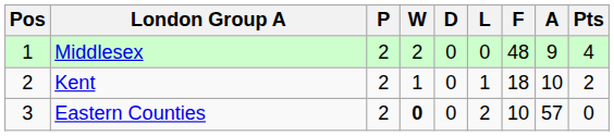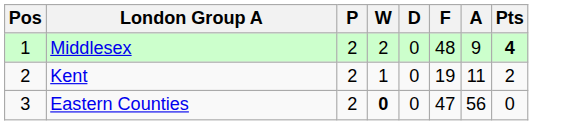- column: L | 0 | 1 | 2
Middlesex | Pts: normal -> bold
Kent | F: 18 -> 19
Kent | A: 10 -> 11
Eastern Counties | F: 10 -> 47
Eastern Counties | A: 57 -> 56
